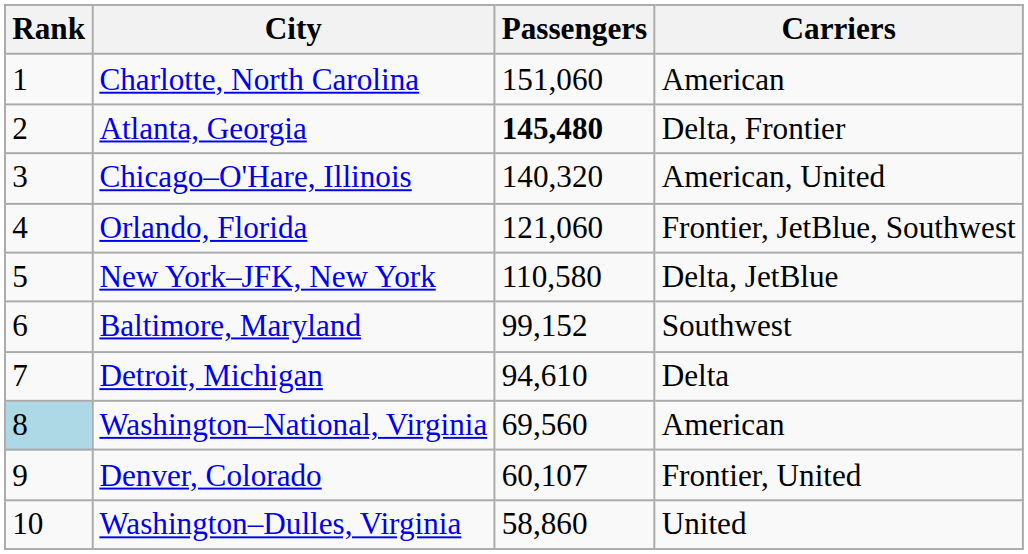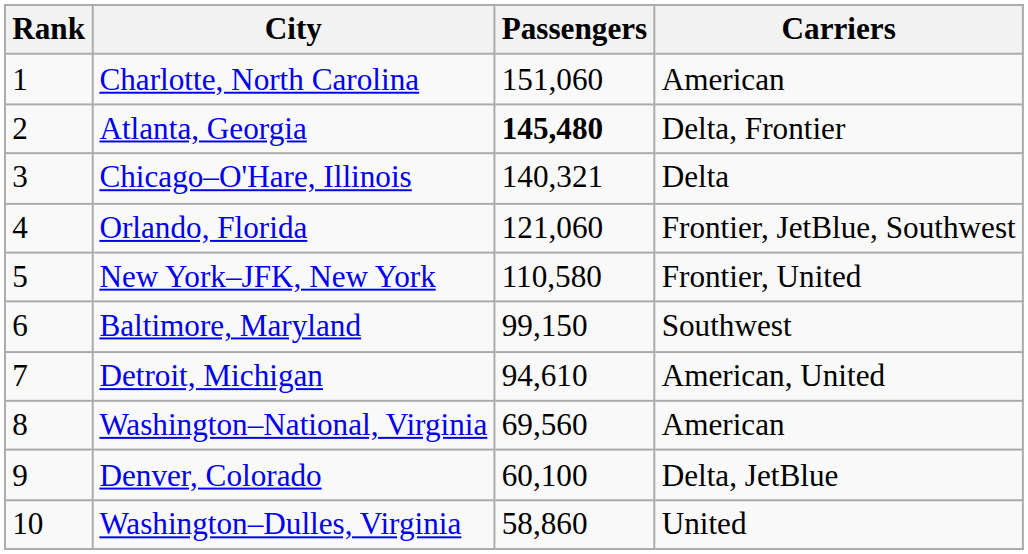Chicago–O'Hare, Illinois | Passengers: 140,320 -> 140,321
Chicago–O'Hare, Illinois | Carriers: American, United -> Delta
New York–JFK, New York | Carriers: Delta, JetBlue -> Frontier, United
Baltimore, Maryland | Passengers: 99,152 -> 99,150
Detroit, Michigan | Carriers: Delta -> American, United
Washington–National, Virginia | Rank: lightblue background -> no background
Denver, Colorado | Passengers: 60,107 -> 60,100
Denver, Colorado | Carriers: Frontier, United -> Delta, JetBlue
